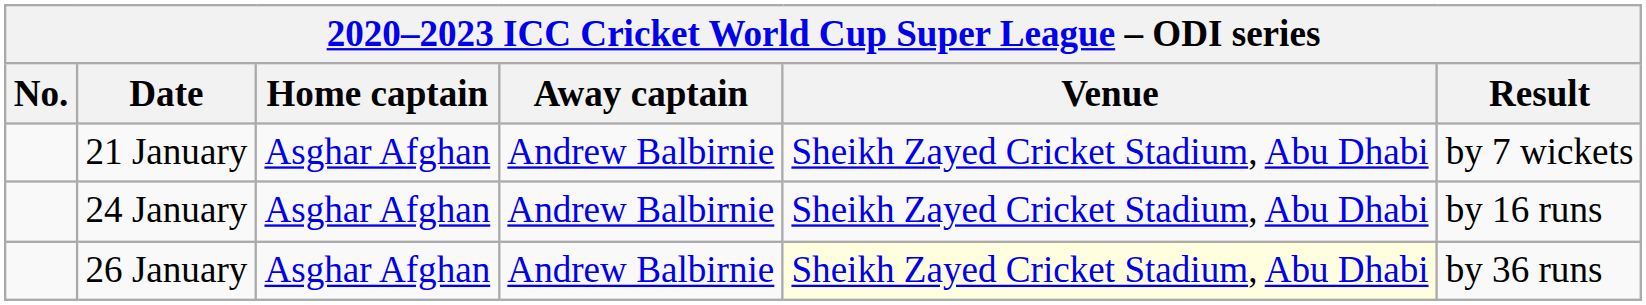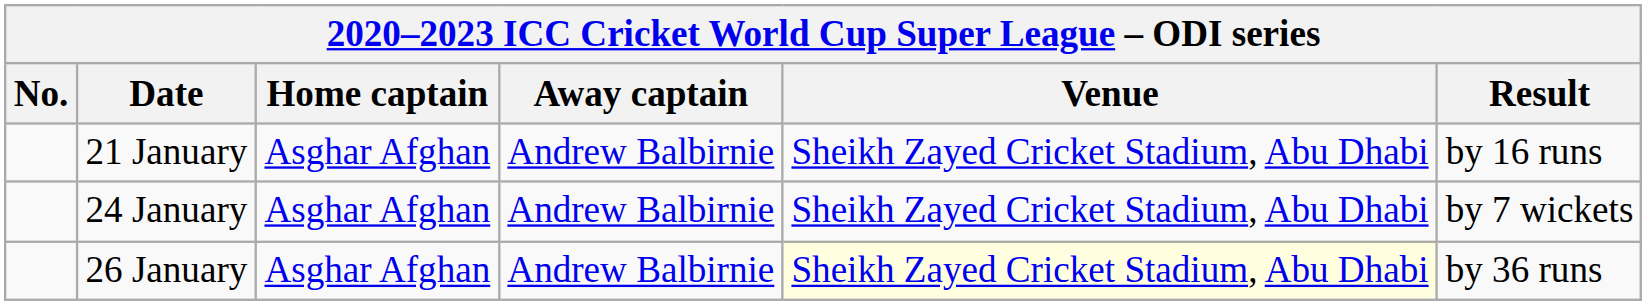21 January | Result: by 7 wickets -> by 16 runs
24 January | Result: by 16 runs -> by 7 wickets
